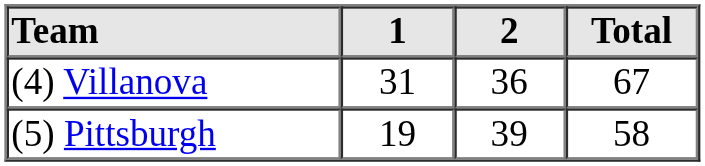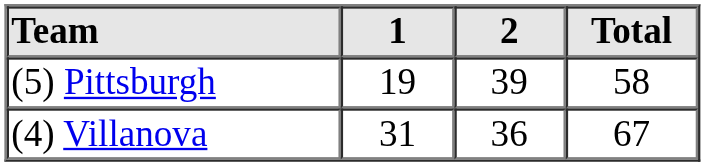rows swapped: (5) Pittsburgh <-> (4) Villanova
